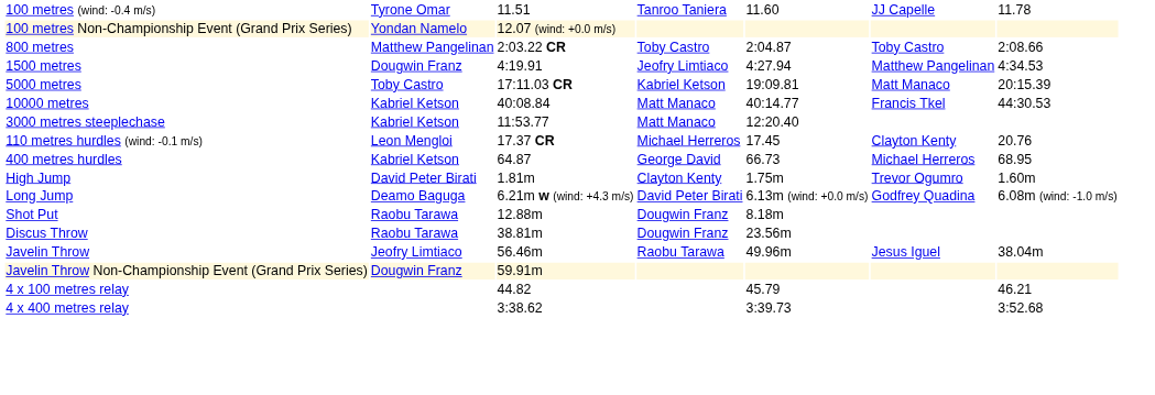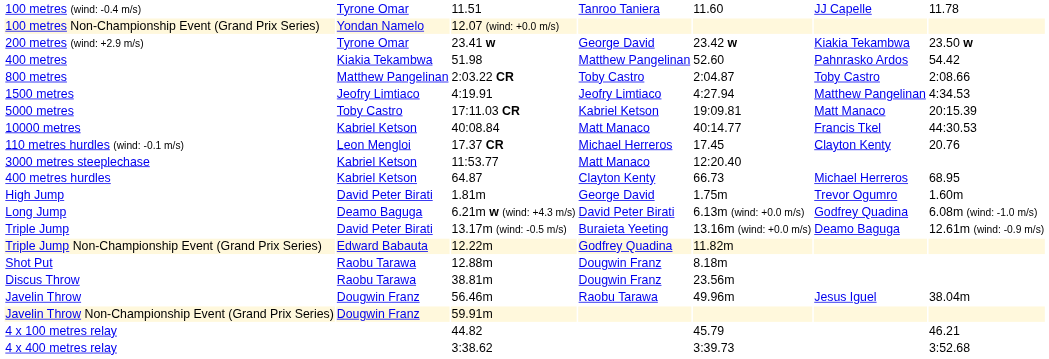+ row: 200 metres (wind: +2.9 m/s) | Tyrone Omar | 23.41 w | George David | 23.42 w | Kiakia Tekambwa | 23.50 w
+ row: 400 metres | Kiakia Tekambwa | 51.98 | Matthew Pangelinan | 52.60 | Pahnrasko Ardos | 54.42
1500 metres | column 2: Dougwin Franz -> Jeofry Limtiaco
rows swapped: 3000 metres steeplechase <-> 110 metres hurdles (wind: -0.1 m/s)
400 metres hurdles | column 4: George David -> Clayton Kenty
High Jump | column 4: Clayton Kenty -> George David
+ row: Triple Jump | David Peter Birati | 13.17m (wind: -0.5 m/s) | Buraieta Yeeting | 13.16m (wind: +0.0 m/s) | Deamo Baguga | 12.61m (wind: -0.9 m/s)
+ row: Triple Jump Non-Championship Event (Grand Prix Series) | Edward Babauta | 12.22m | Godfrey Quadina | 11.82m
Javelin Throw | column 2: Jeofry Limtiaco -> Dougwin Franz
